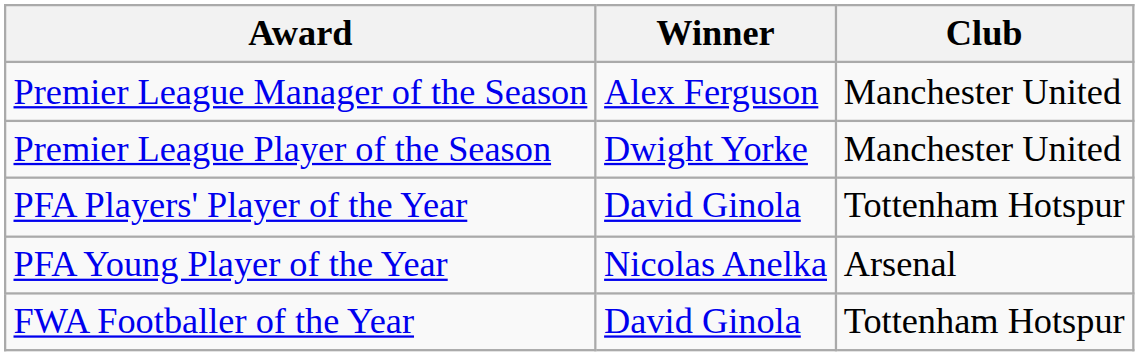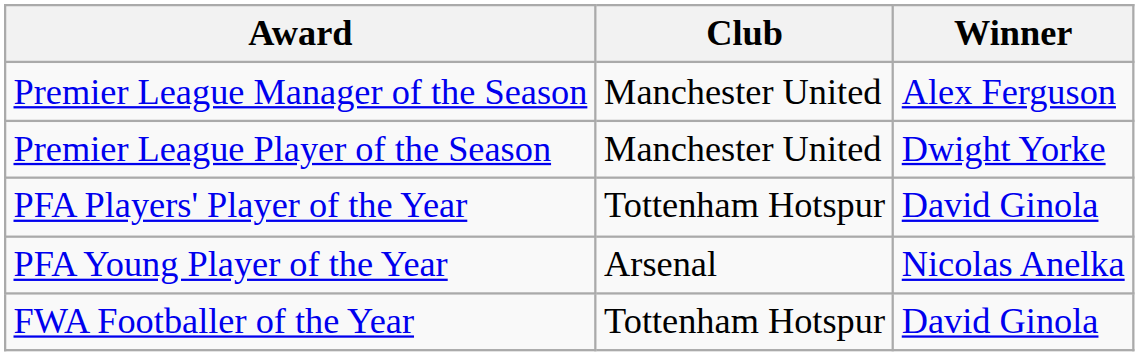columns swapped: Winner <-> Club
